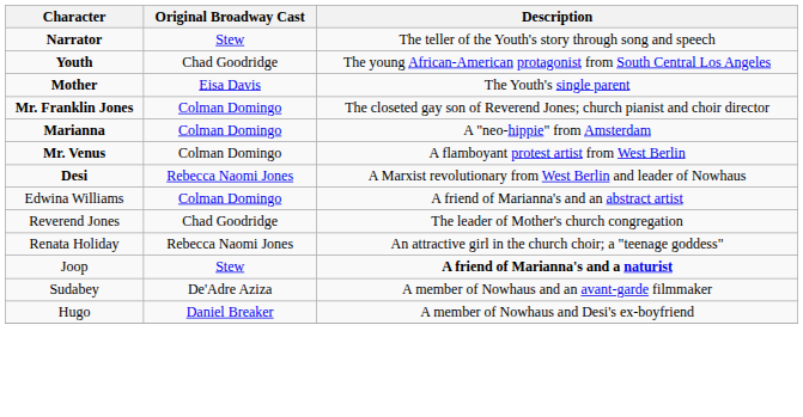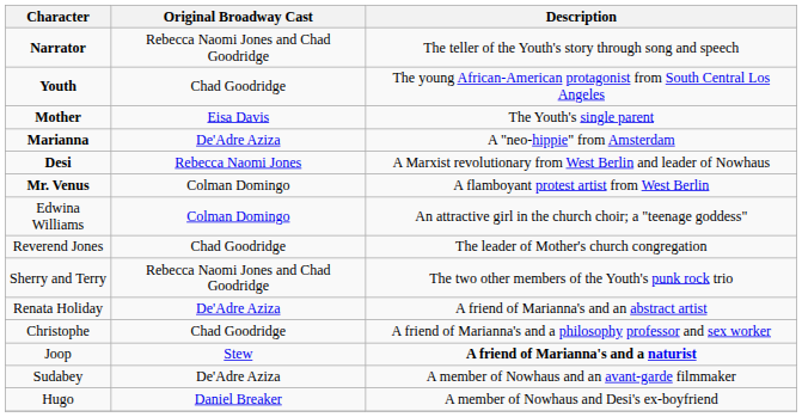Narrator | Original Broadway Cast: Stew -> Rebecca Naomi Jones and Chad Goodridge
- row: Mr. Franklin Jones | Colman Domingo | The closeted gay son of Reverend Jones; church pianist and choir director
Marianna | Original Broadway Cast: Colman Domingo -> De'Adre Aziza
rows swapped: Desi <-> Mr. Venus
Edwina Williams | Description: A friend of Marianna's and an abstract artist -> An attractive girl in the church choir; a "teenage goddess"
+ row: Sherry and Terry | Rebecca Naomi Jones and Chad Goodridge | The two other members of the Youth's punk rock trio
Renata Holiday | Original Broadway Cast: Rebecca Naomi Jones -> De'Adre Aziza
Renata Holiday | Description: An attractive girl in the church choir; a "teenage goddess" -> A friend of Marianna's and an abstract artist
+ row: Christophe | Chad Goodridge | A friend of Marianna's and a philosophy professor and sex worker
